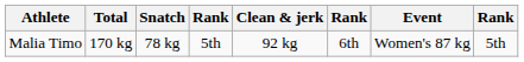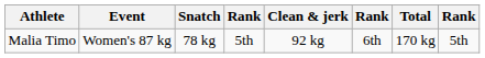columns swapped: Event <-> Total
